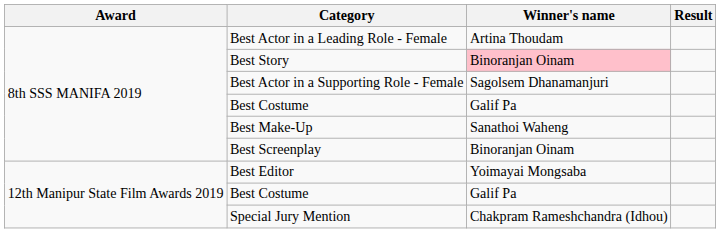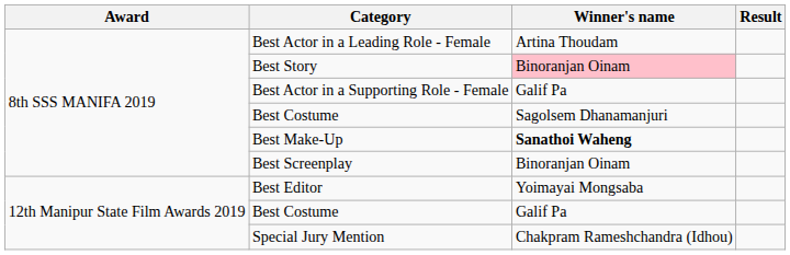Best Actor in a Supporting Role - Female | Winner's name: Sagolsem Dhanamanjuri -> Galif Pa
8th SSS MANIFA 2019 / Best Costume | Winner's name: Galif Pa -> Sagolsem Dhanamanjuri
Best Make-Up | Winner's name: normal -> bold
